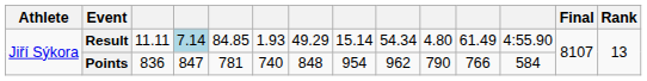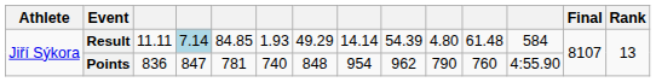Result | column 8: 15.14 -> 14.14
Result | column 9: 54.34 -> 54.39
Result | column 11: 61.49 -> 61.48
Result | column 12: 4:55.90 -> 584
Points | column 11: 766 -> 760
Points | column 12: 584 -> 4:55.90
